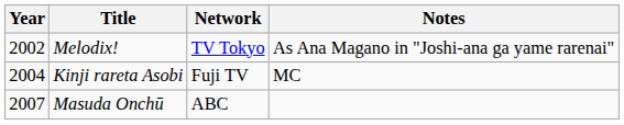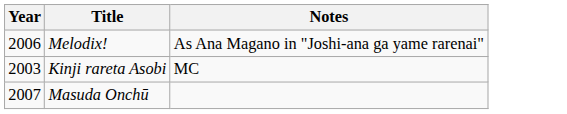- column: Network | TV Tokyo | Fuji TV | ABC
Melodix! | Year: 2002 -> 2006
Kinji rareta Asobi | Year: 2004 -> 2003
